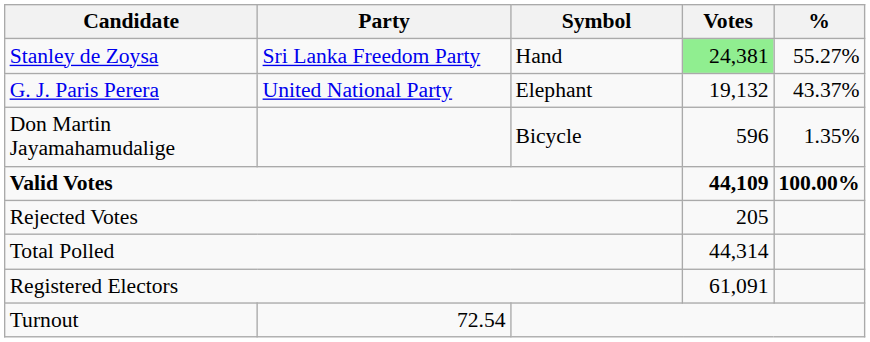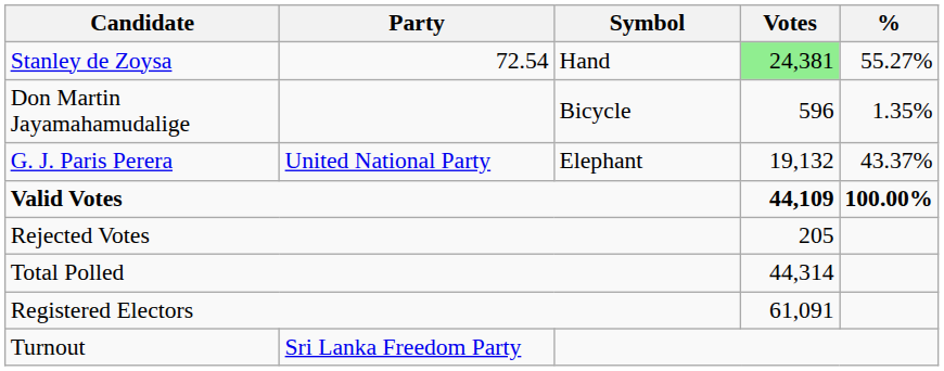Stanley de Zoysa | Party: Sri Lanka Freedom Party -> 72.54
rows swapped: G. J. Paris Perera <-> Don Martin Jayamahamudalige
Turnout | Party: 72.54 -> Sri Lanka Freedom Party
